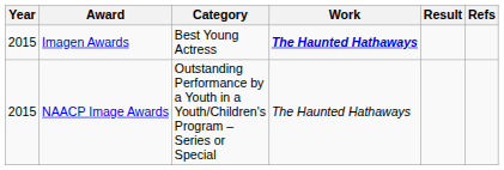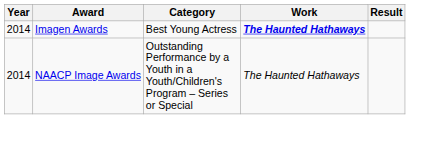- column: Refs
Imagen Awards | Year: 2015 -> 2014
NAACP Image Awards | Year: 2015 -> 2014
